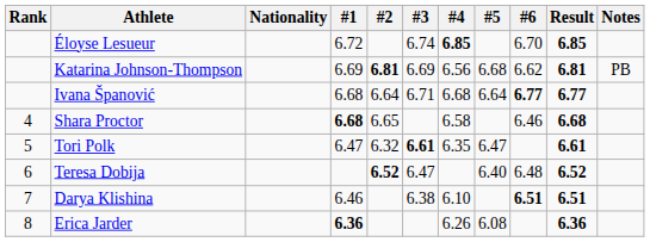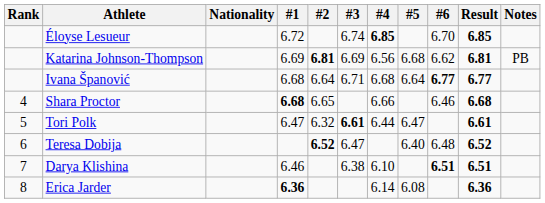Shara Proctor | #4: 6.58 -> 6.66
Tori Polk | #4: 6.35 -> 6.44
Erica Jarder | #4: 6.26 -> 6.14
